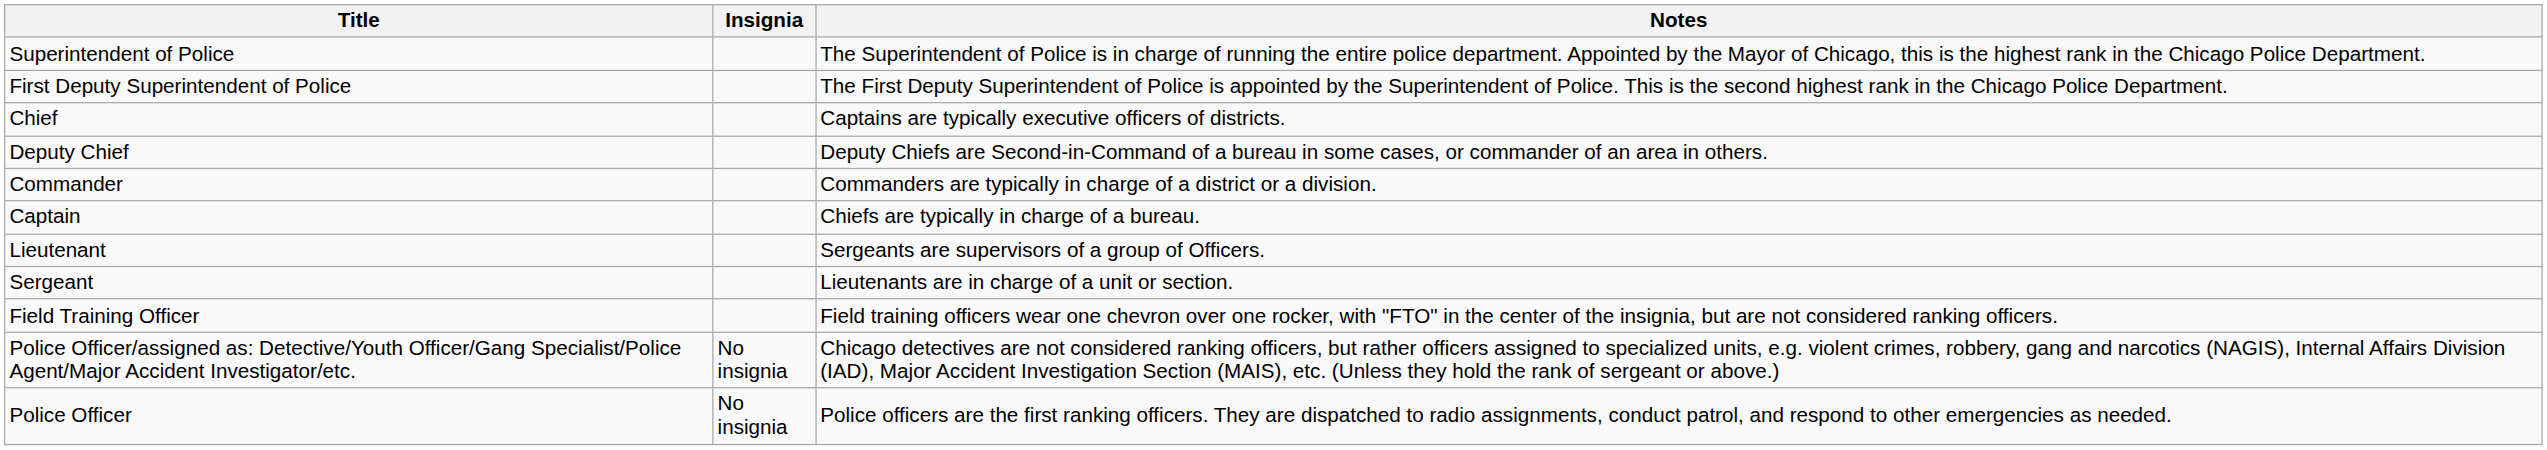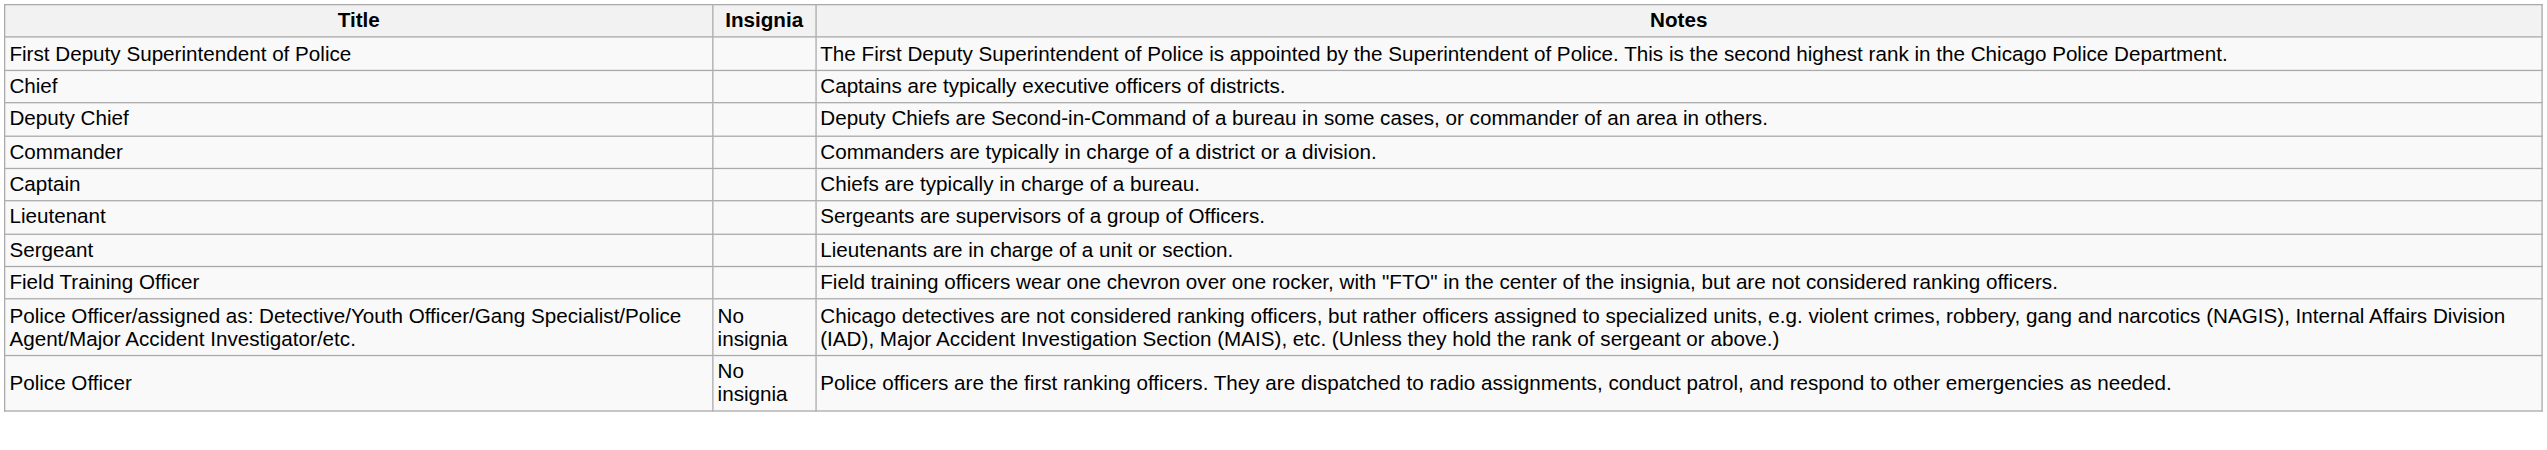- row: Superintendent of Police | The Superintendent of Police is in charge of running the entire police department. Appointed by the Mayor of Chicago, this is the highest rank in the Chicago Police Department.
